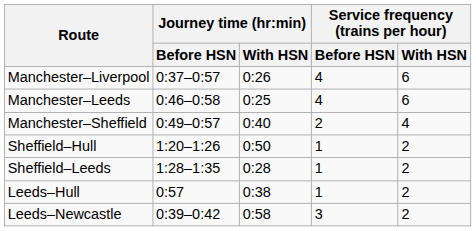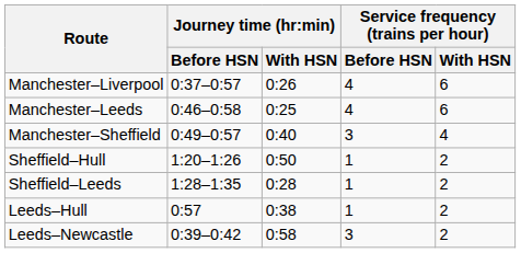Manchester–Sheffield | Service frequency (trains per hour) / Before HSN: 2 -> 3
